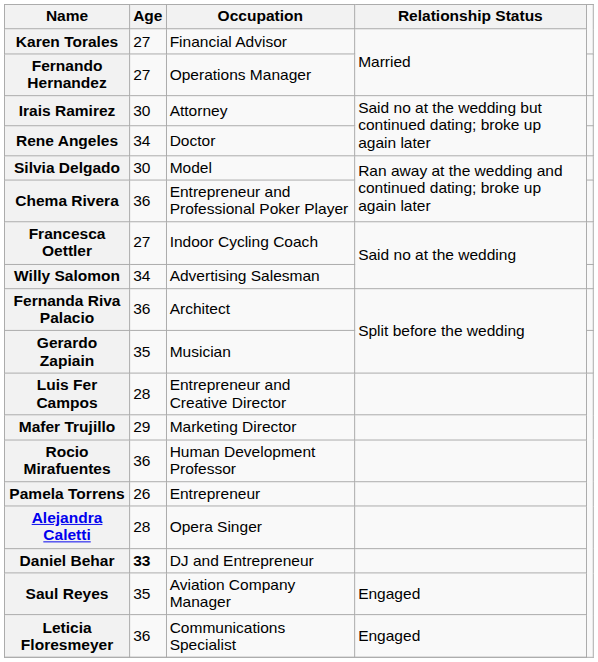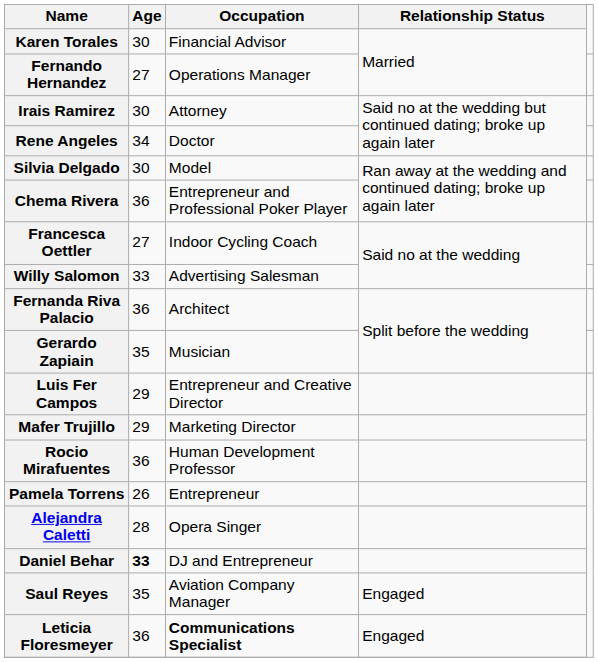Karen Torales | Age: 27 -> 30
Willy Salomon | Age: 34 -> 33
Luis Fer Campos | Age: 28 -> 29
Leticia Floresmeyer | Occupation: normal -> bold
